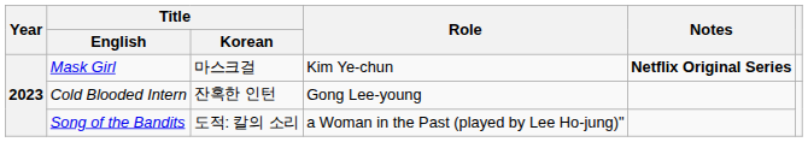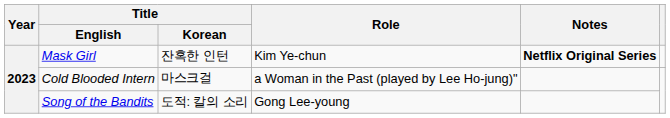Mask Girl | Title / Korean: 마스크걸 -> 잔혹한 인턴
Cold Blooded Intern | Title / Korean: 잔혹한 인턴 -> 마스크걸
Cold Blooded Intern | Role: Gong Lee-young -> a Woman in the Past (played by Lee Ho-jung)"
Song of the Bandits | Role: a Woman in the Past (played by Lee Ho-jung)" -> Gong Lee-young
